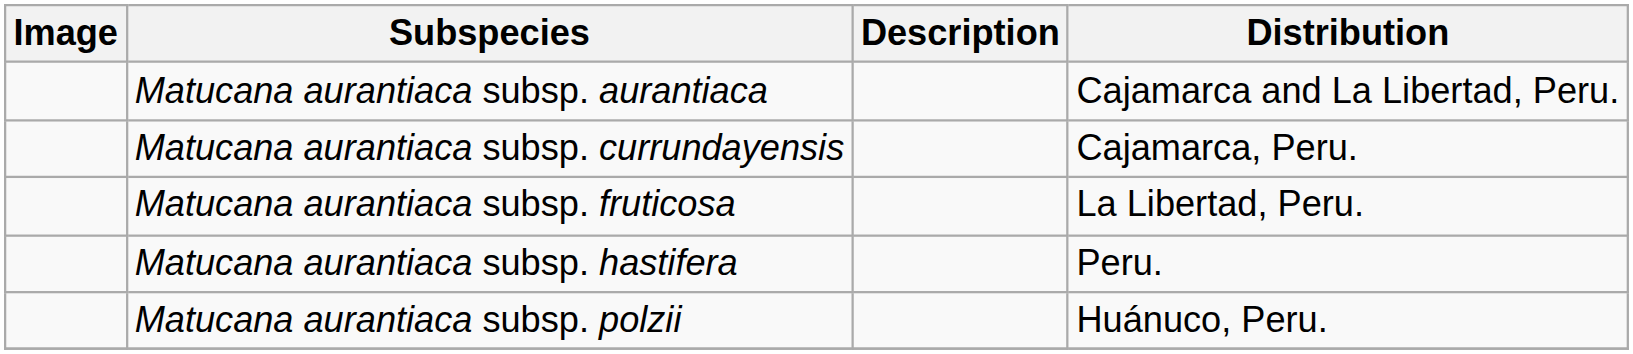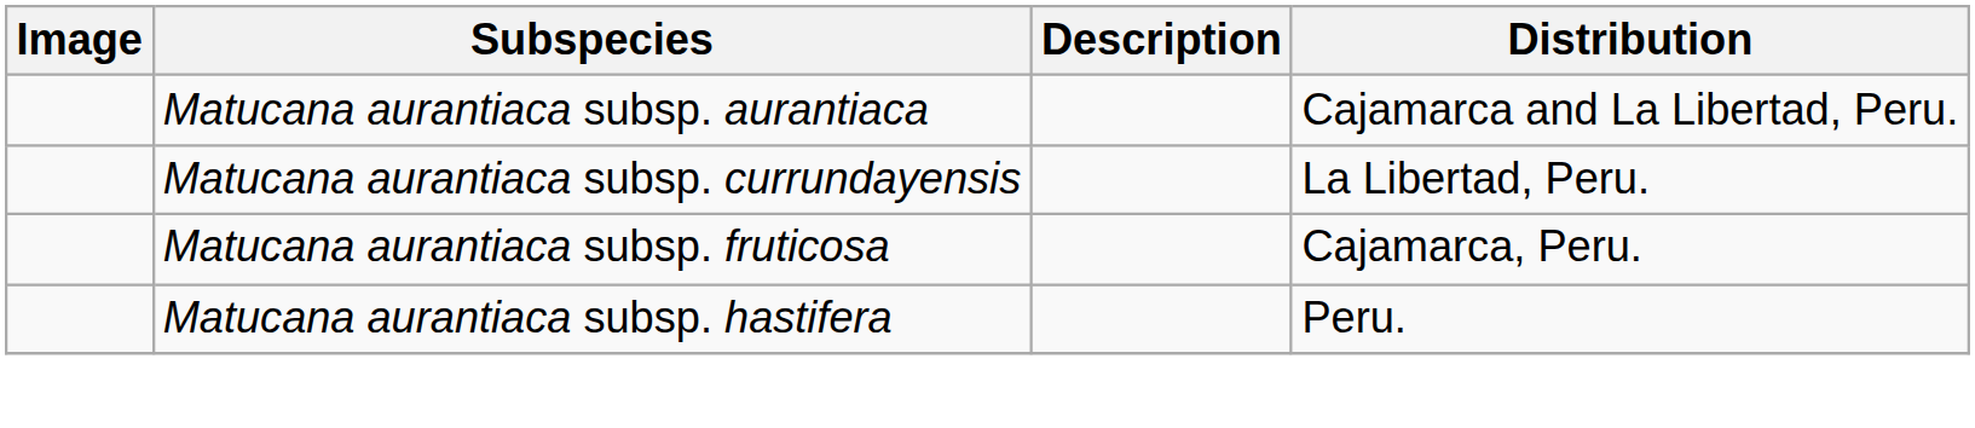Matucana aurantiaca subsp. currundayensis | Distribution: Cajamarca, Peru. -> La Libertad, Peru.
Matucana aurantiaca subsp. fruticosa | Distribution: La Libertad, Peru. -> Cajamarca, Peru.
- row: Matucana aurantiaca subsp. polzii | Huánuco, Peru.
